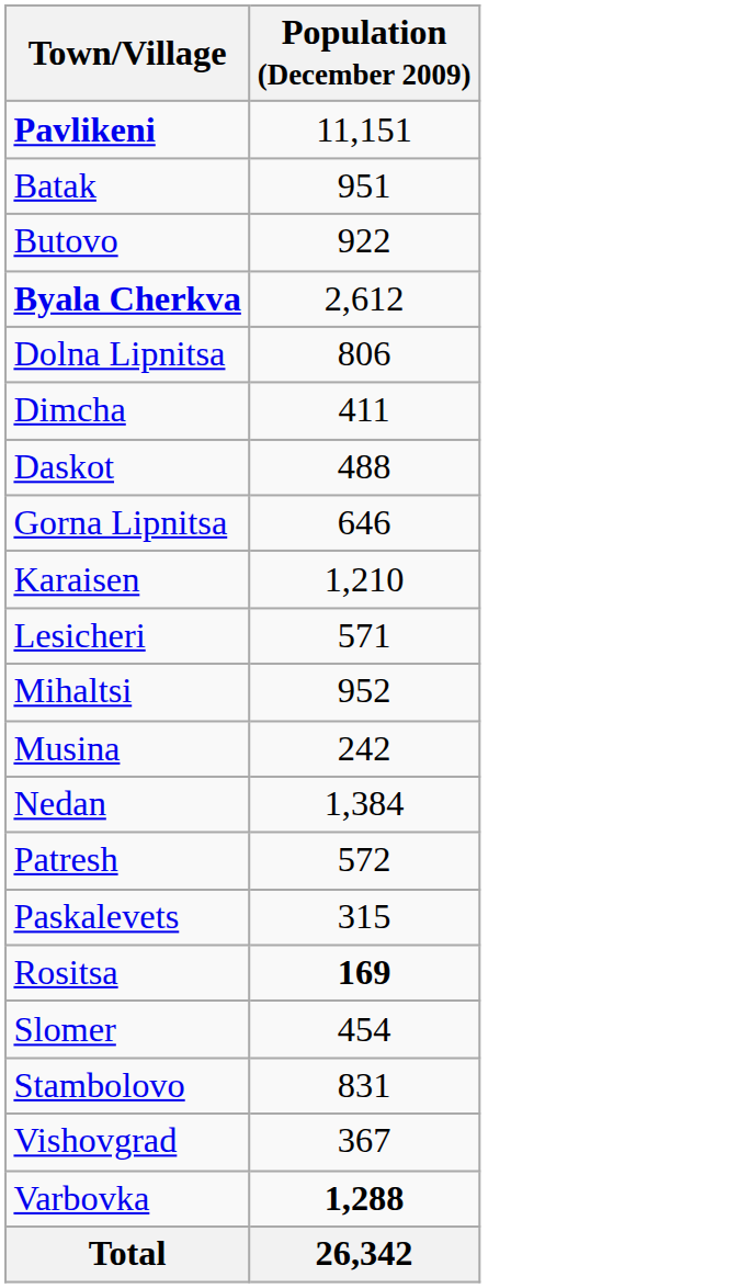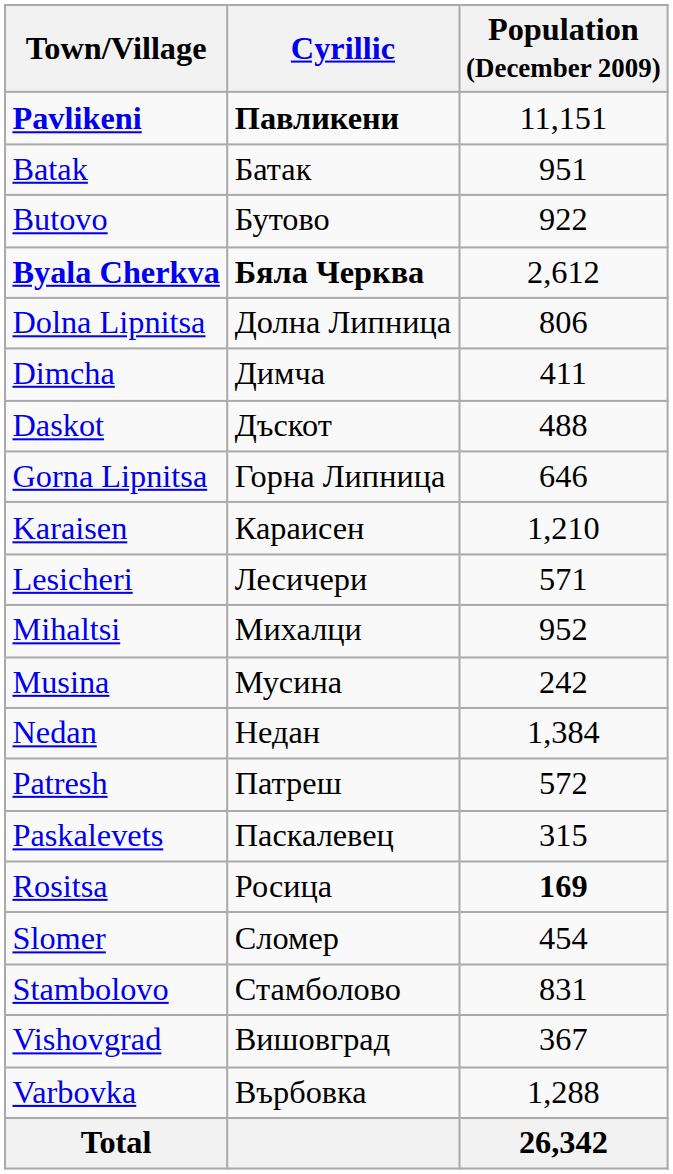+ column: Cyrillic | Павликени | Батак | Бутово | Бяла Черква | Долна Липница | Димча | Дъскот | Горна Липница | Караисен | Лесичери | Михалци | Мусина | Недан | Патреш | Паскалевец | Росица | Сломер | Стамболово | Вишовград | Върбовка
Varbovka | Population (December 2009): bold -> normal
